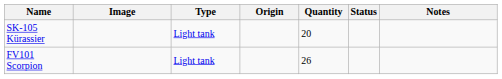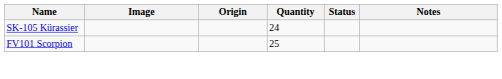- column: Type | Light tank | Light tank
SK-105 Kürassier | Quantity: 20 -> 24
FV101 Scorpion | Quantity: 26 -> 25
